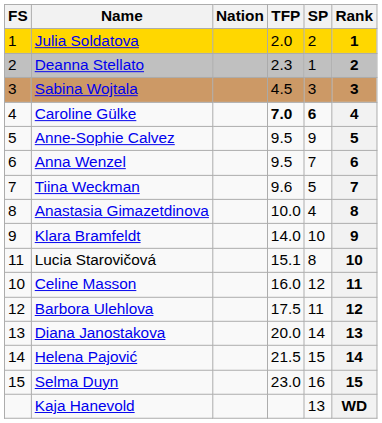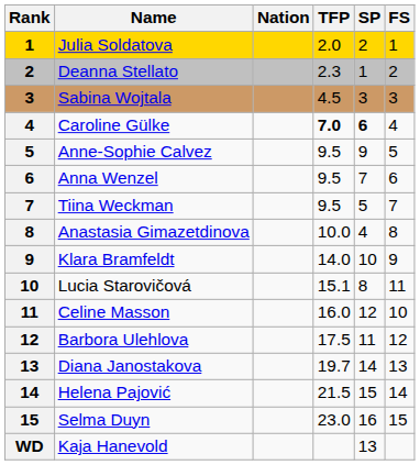columns swapped: Rank <-> FS
Tiina Weckman | TFP: 9.6 -> 9.5
Diana Janostakova | TFP: 20.0 -> 19.7
